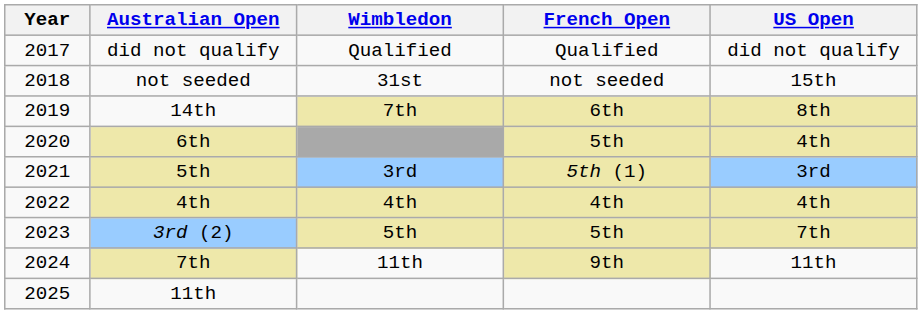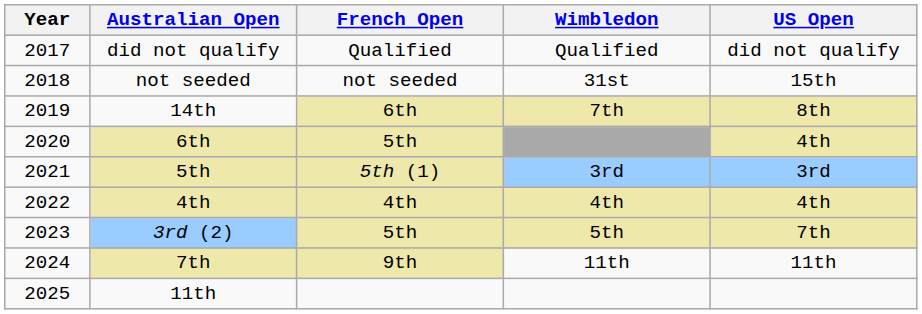columns swapped: French Open <-> Wimbledon
